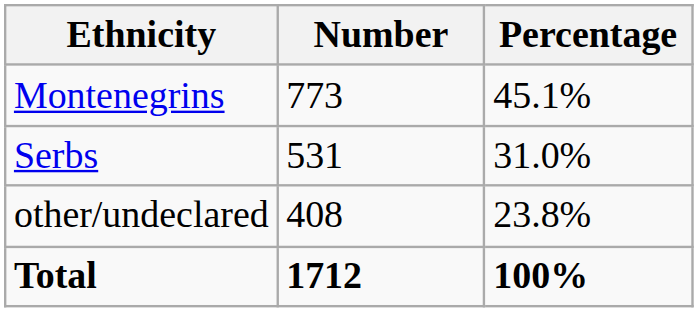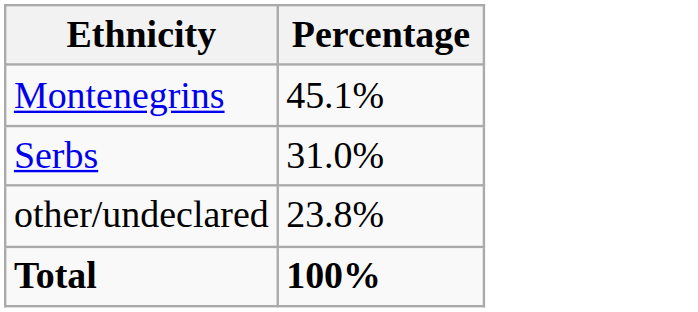- column: Number | 773 | 531 | 408 | 1712
